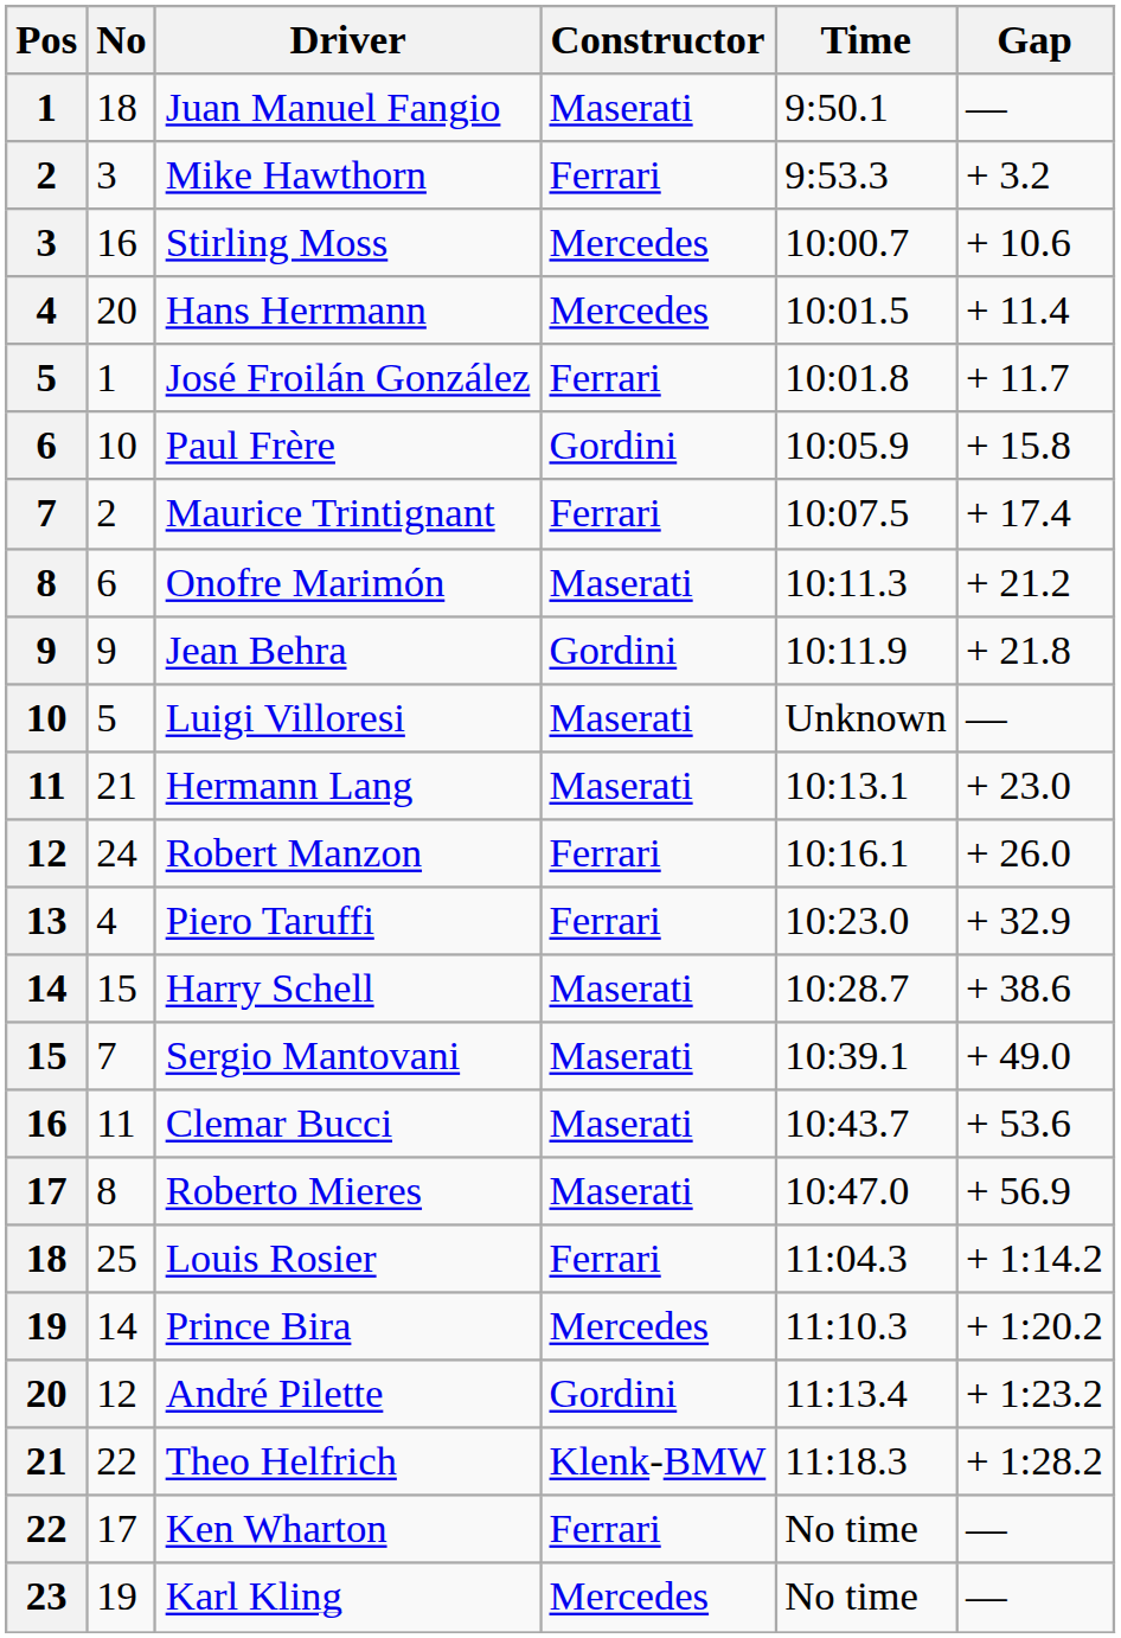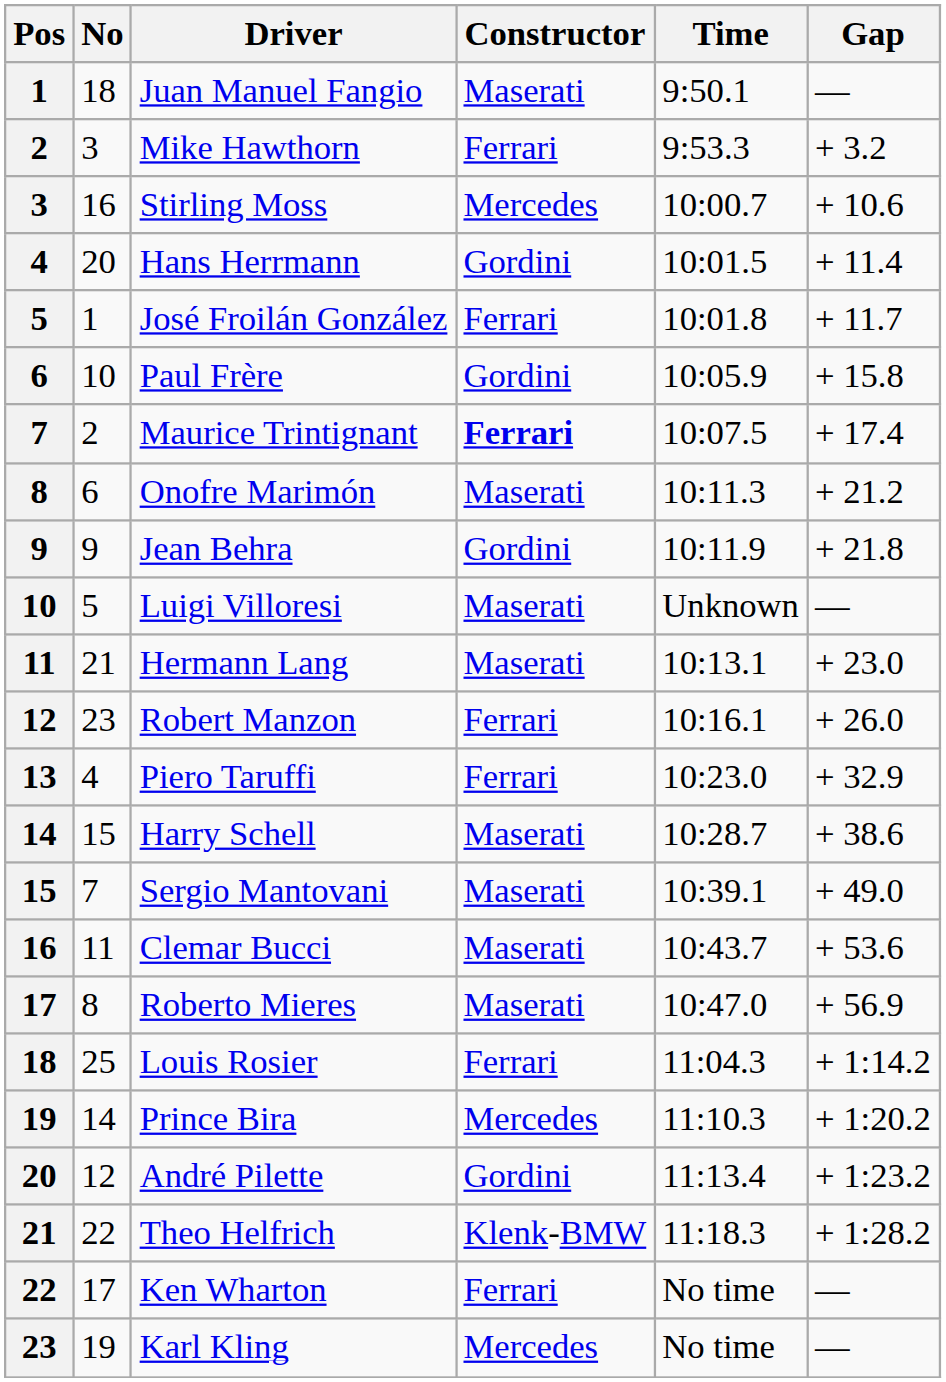Hans Herrmann | Constructor: Mercedes -> Gordini
Maurice Trintignant | Constructor: normal -> bold
Robert Manzon | No: 24 -> 23
